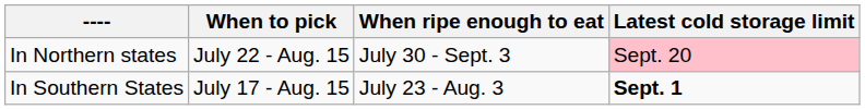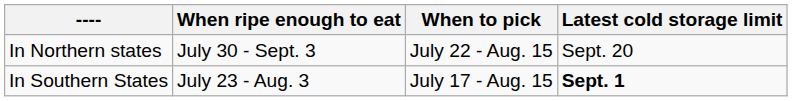columns swapped: When to pick <-> When ripe enough to eat
In Northern states | Latest cold storage limit: pink background -> no background
